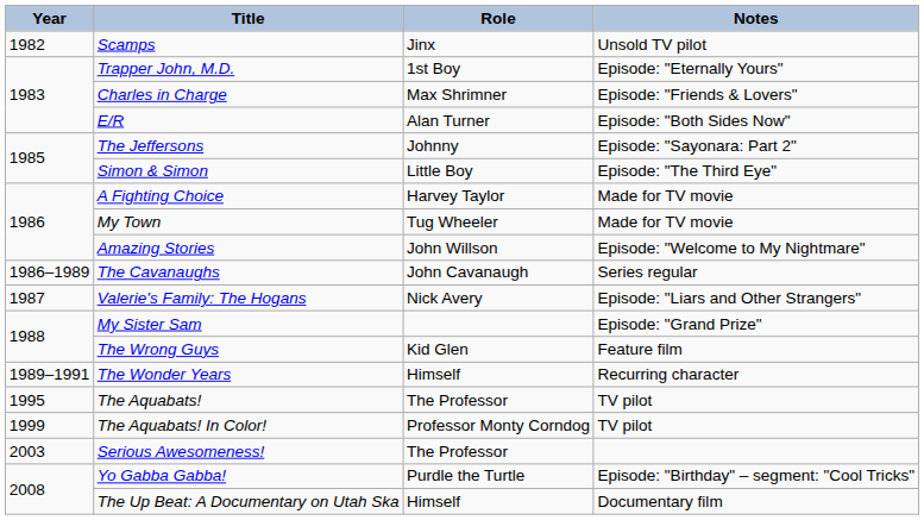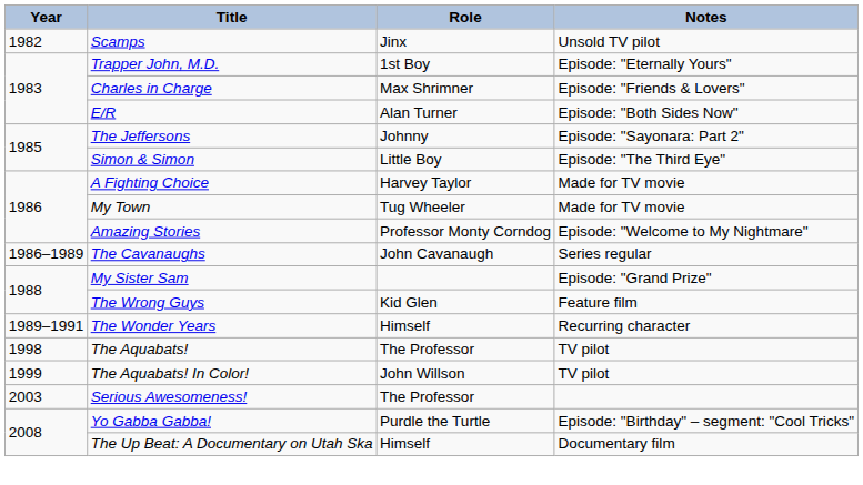Amazing Stories | Role: John Willson -> Professor Monty Corndog
- row: 1987 | Valerie's Family: The Hogans | Nick Avery | Episode: "Liars and Other Strangers"
The Aquabats! | Year: 1995 -> 1998
The Aquabats! In Color! | Role: Professor Monty Corndog -> John Willson
